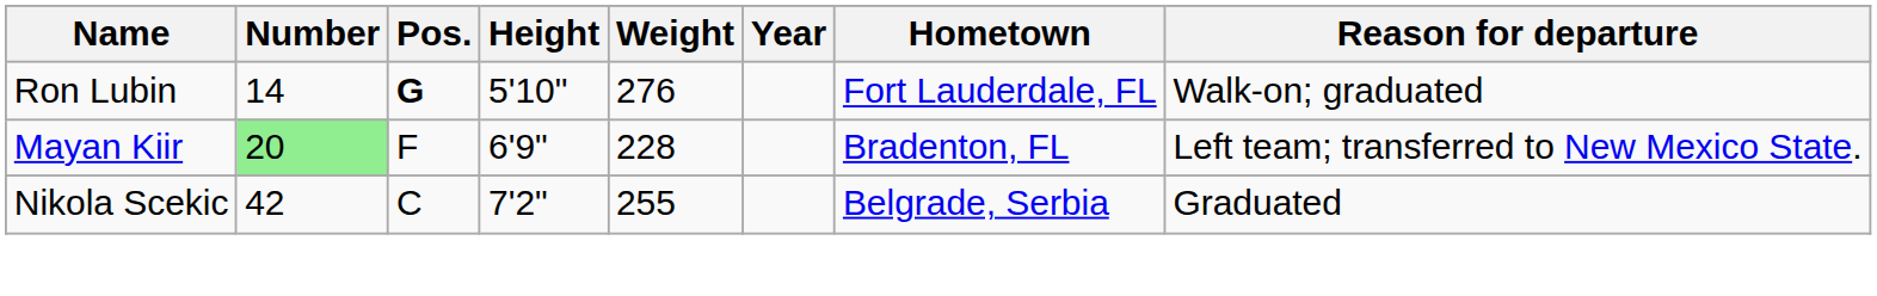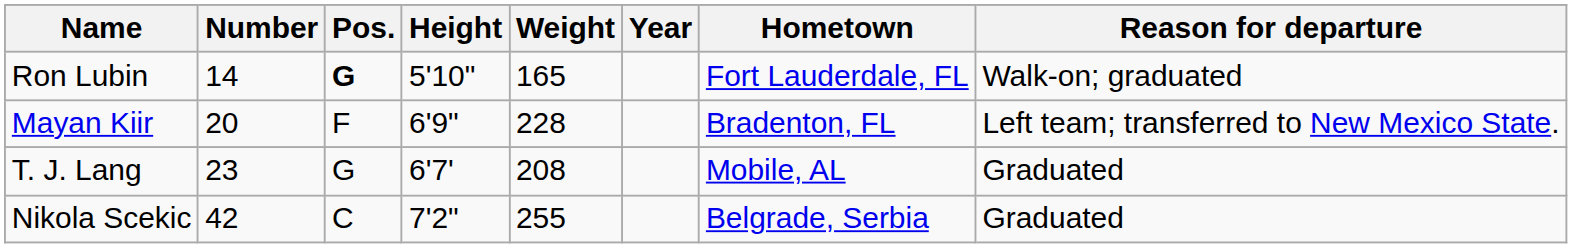Ron Lubin | Weight: 276 -> 165
Mayan Kiir | Number: lightgreen background -> no background
+ row: T. J. Lang | 23 | G | 6'7' | 208 | Mobile, AL | Graduated
